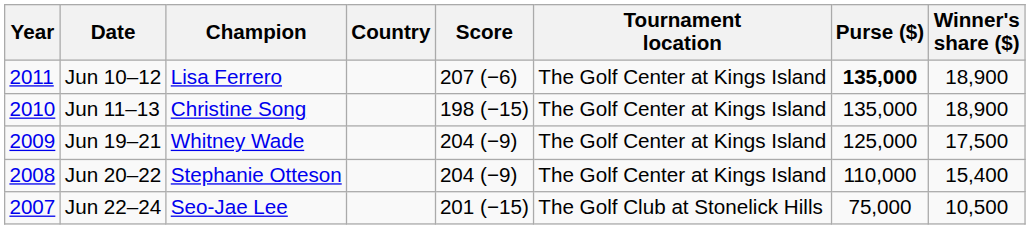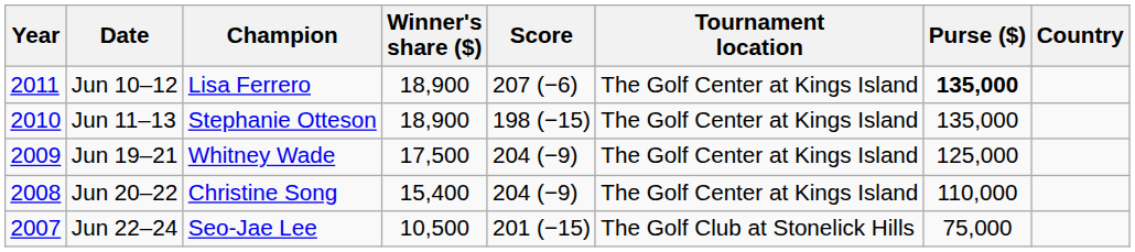columns swapped: Country <-> Winner's share ($)
Jun 11–13 | Champion: Christine Song -> Stephanie Otteson
Jun 20–22 | Champion: Stephanie Otteson -> Christine Song
